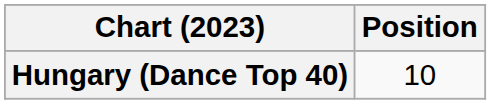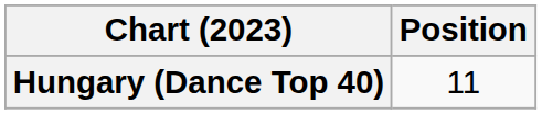Hungary (Dance Top 40) | Position: 10 -> 11
